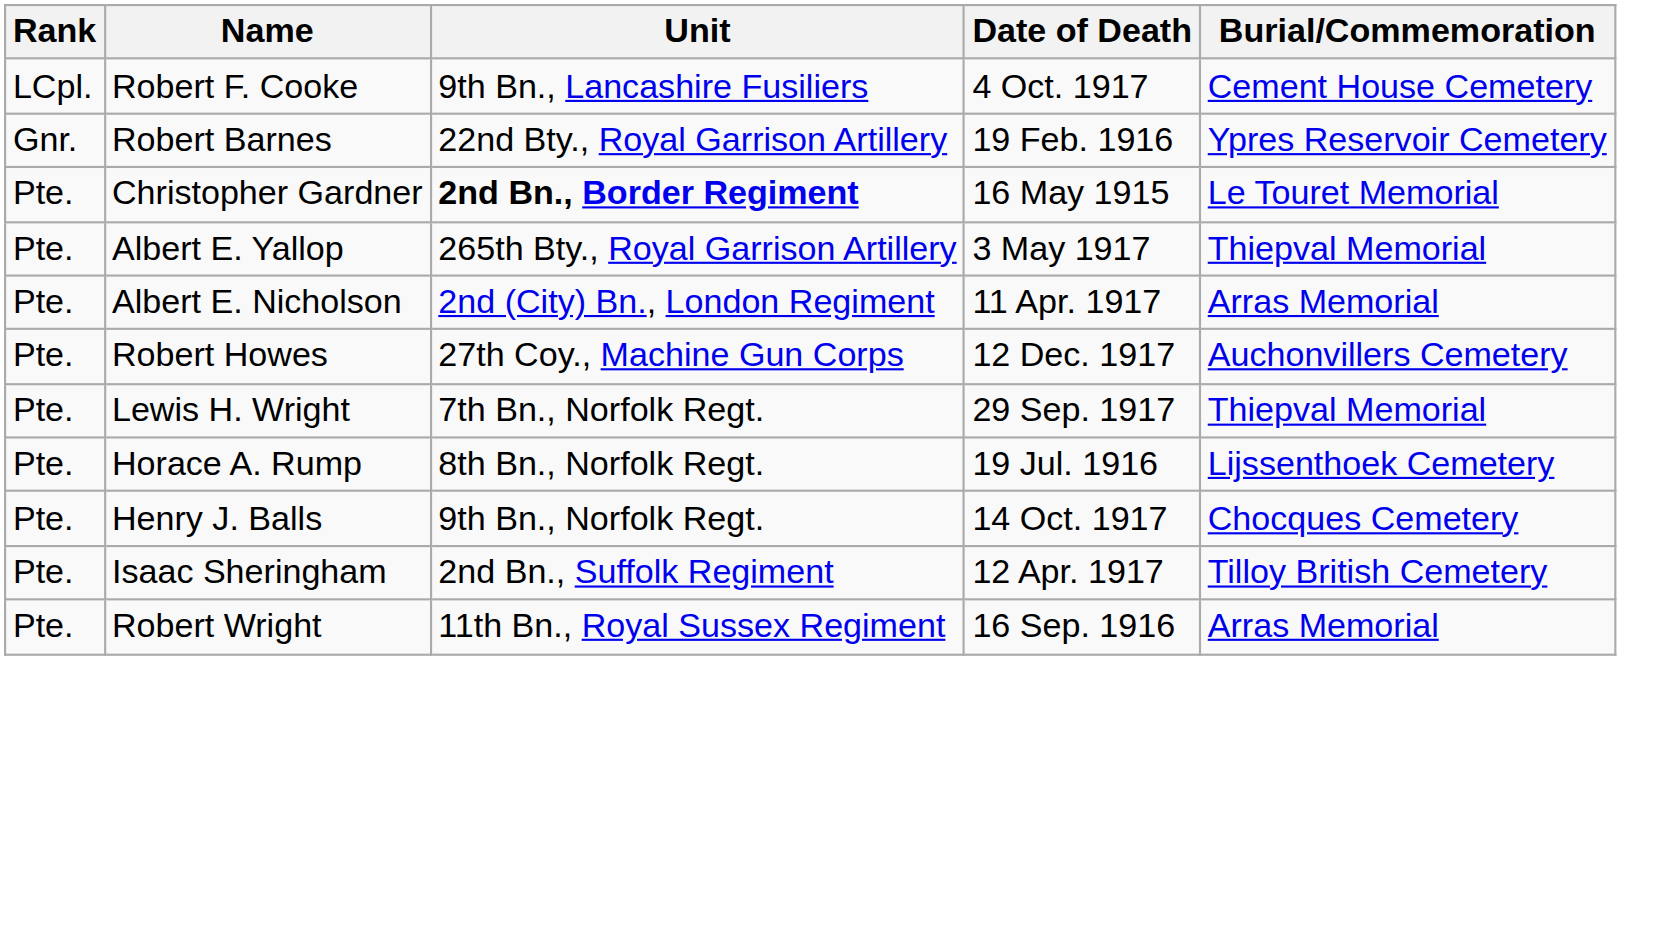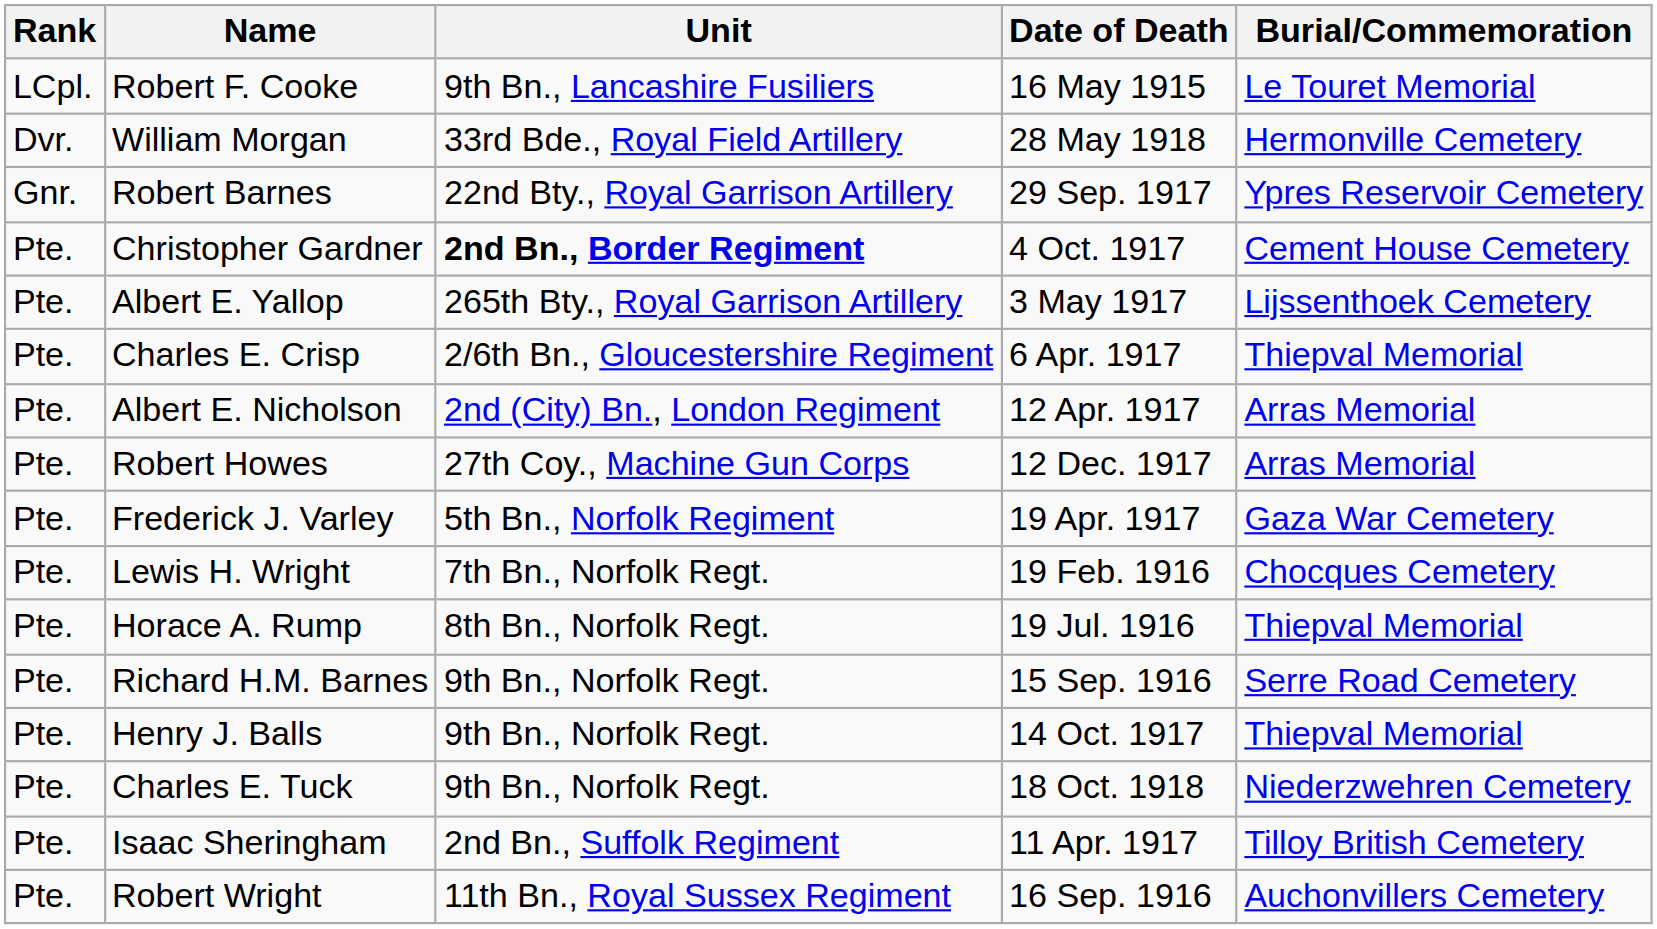Robert F. Cooke | Date of Death: 4 Oct. 1917 -> 16 May 1915
Robert F. Cooke | Burial/Commemoration: Cement House Cemetery -> Le Touret Memorial
+ row: Dvr. | William Morgan | 33rd Bde., Royal Field Artillery | 28 May 1918 | Hermonville Cemetery
Robert Barnes | Date of Death: 19 Feb. 1916 -> 29 Sep. 1917
Christopher Gardner | Date of Death: 16 May 1915 -> 4 Oct. 1917
Christopher Gardner | Burial/Commemoration: Le Touret Memorial -> Cement House Cemetery
Albert E. Yallop | Burial/Commemoration: Thiepval Memorial -> Lijssenthoek Cemetery
+ row: Pte. | Charles E. Crisp | 2/6th Bn., Gloucestershire Regiment | 6 Apr. 1917 | Thiepval Memorial
Albert E. Nicholson | Date of Death: 11 Apr. 1917 -> 12 Apr. 1917
Robert Howes | Burial/Commemoration: Auchonvillers Cemetery -> Arras Memorial
+ row: Pte. | Frederick J. Varley | 5th Bn., Norfolk Regiment | 19 Apr. 1917 | Gaza War Cemetery
Lewis H. Wright | Date of Death: 29 Sep. 1917 -> 19 Feb. 1916
Lewis H. Wright | Burial/Commemoration: Thiepval Memorial -> Chocques Cemetery
Horace A. Rump | Burial/Commemoration: Lijssenthoek Cemetery -> Thiepval Memorial
+ row: Pte. | Richard H.M. Barnes | 9th Bn., Norfolk Regt. | 15 Sep. 1916 | Serre Road Cemetery
Henry J. Balls | Burial/Commemoration: Chocques Cemetery -> Thiepval Memorial
+ row: Pte. | Charles E. Tuck | 9th Bn., Norfolk Regt. | 18 Oct. 1918 | Niederzwehren Cemetery
Isaac Sheringham | Date of Death: 12 Apr. 1917 -> 11 Apr. 1917
Robert Wright | Burial/Commemoration: Arras Memorial -> Auchonvillers Cemetery
